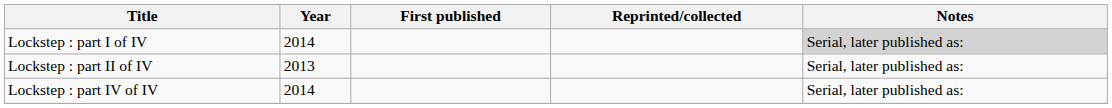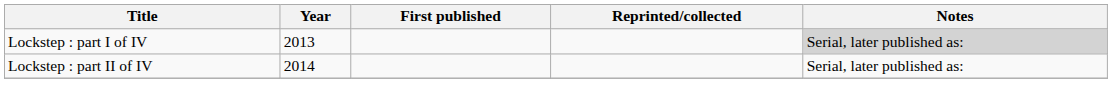Lockstep : part I of IV | Year: 2014 -> 2013
Lockstep : part II of IV | Year: 2013 -> 2014
- row: Lockstep : part IV of IV | 2014 | Serial, later published as:
